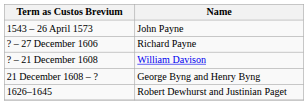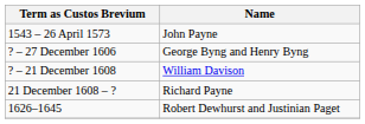? – 27 December 1606 | Name: Richard Payne -> George Byng and Henry Byng
21 December 1608 – ? | Name: George Byng and Henry Byng -> Richard Payne
